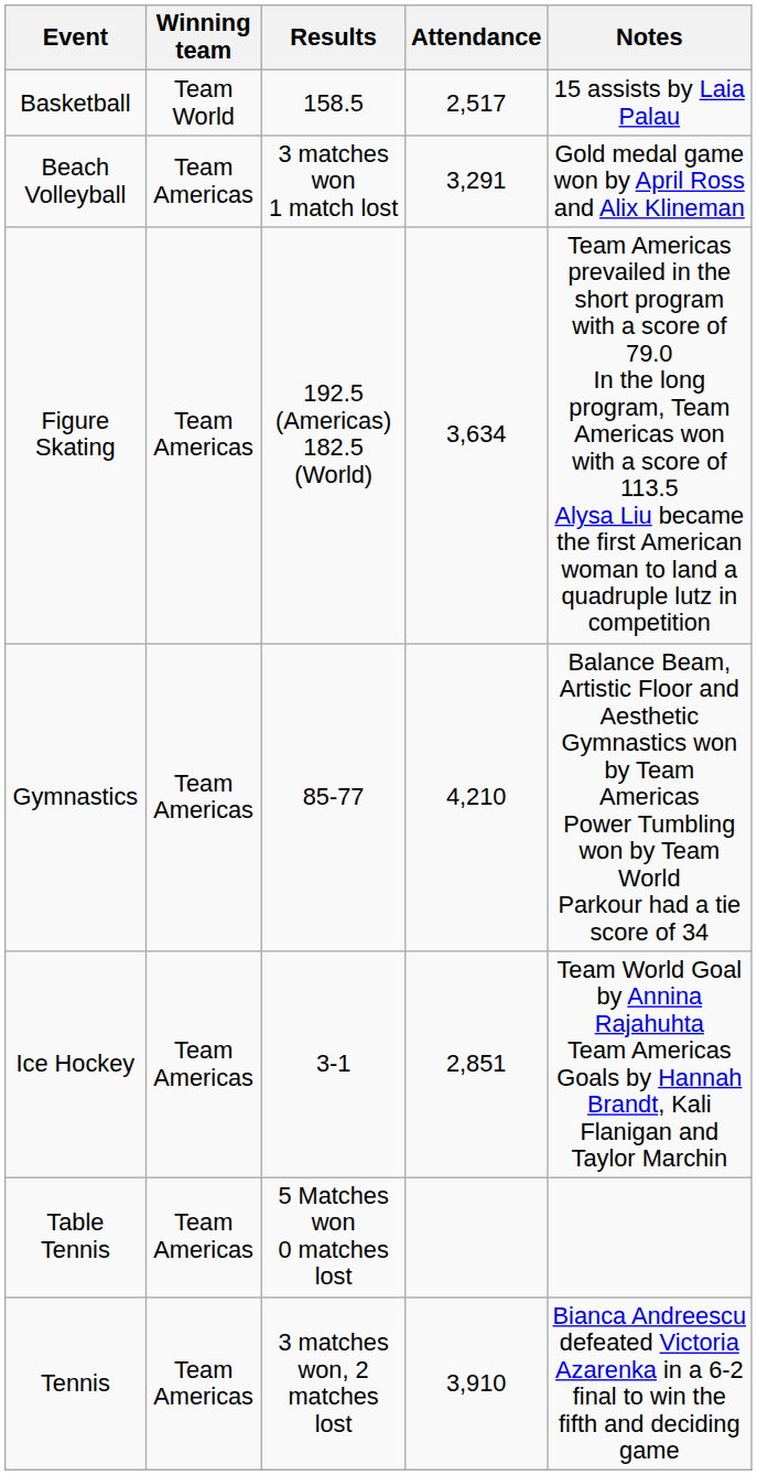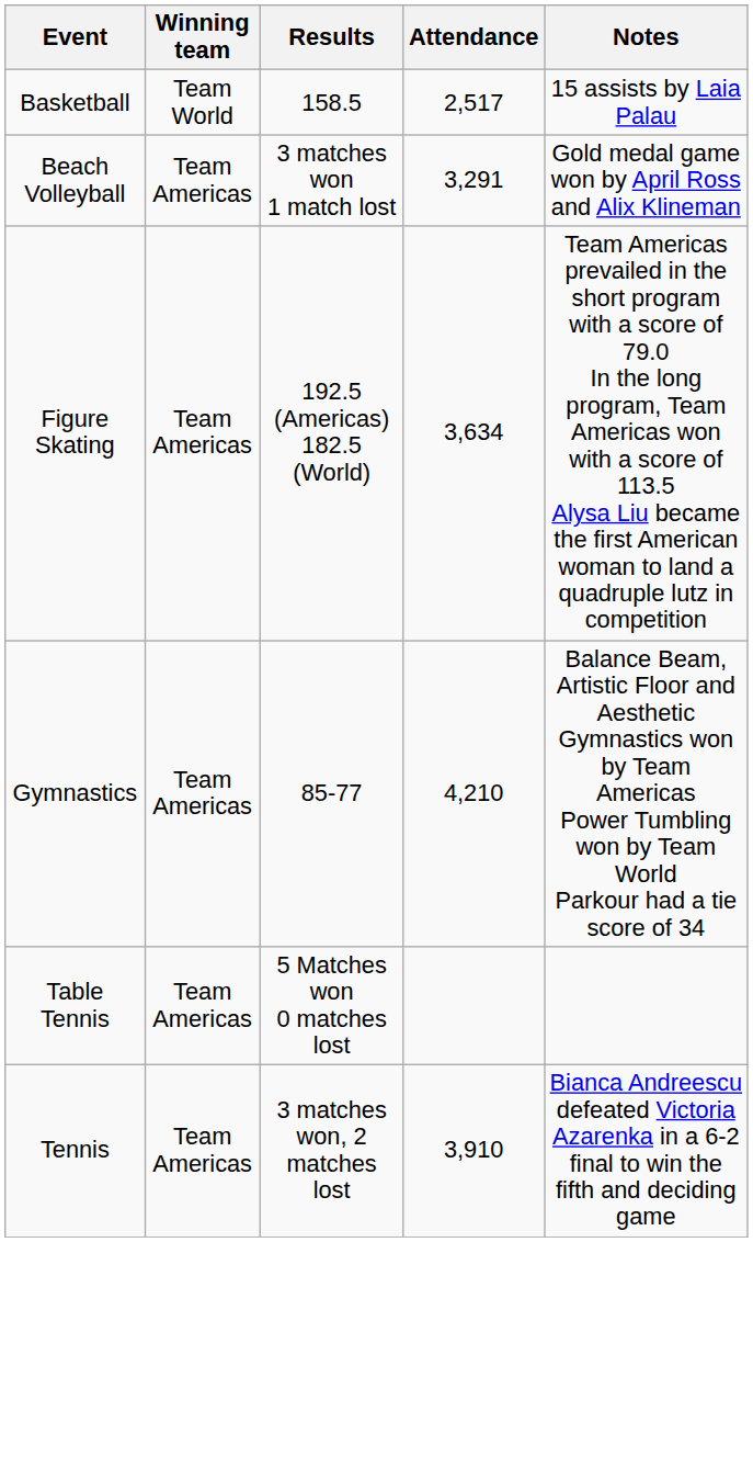- row: Ice Hockey | Team Americas | 3-1 | 2,851 | Team World Goal by Annina Rajahuhta Team Americas Goals by Hannah Brandt, Kali Flanigan and Taylor Marchin
